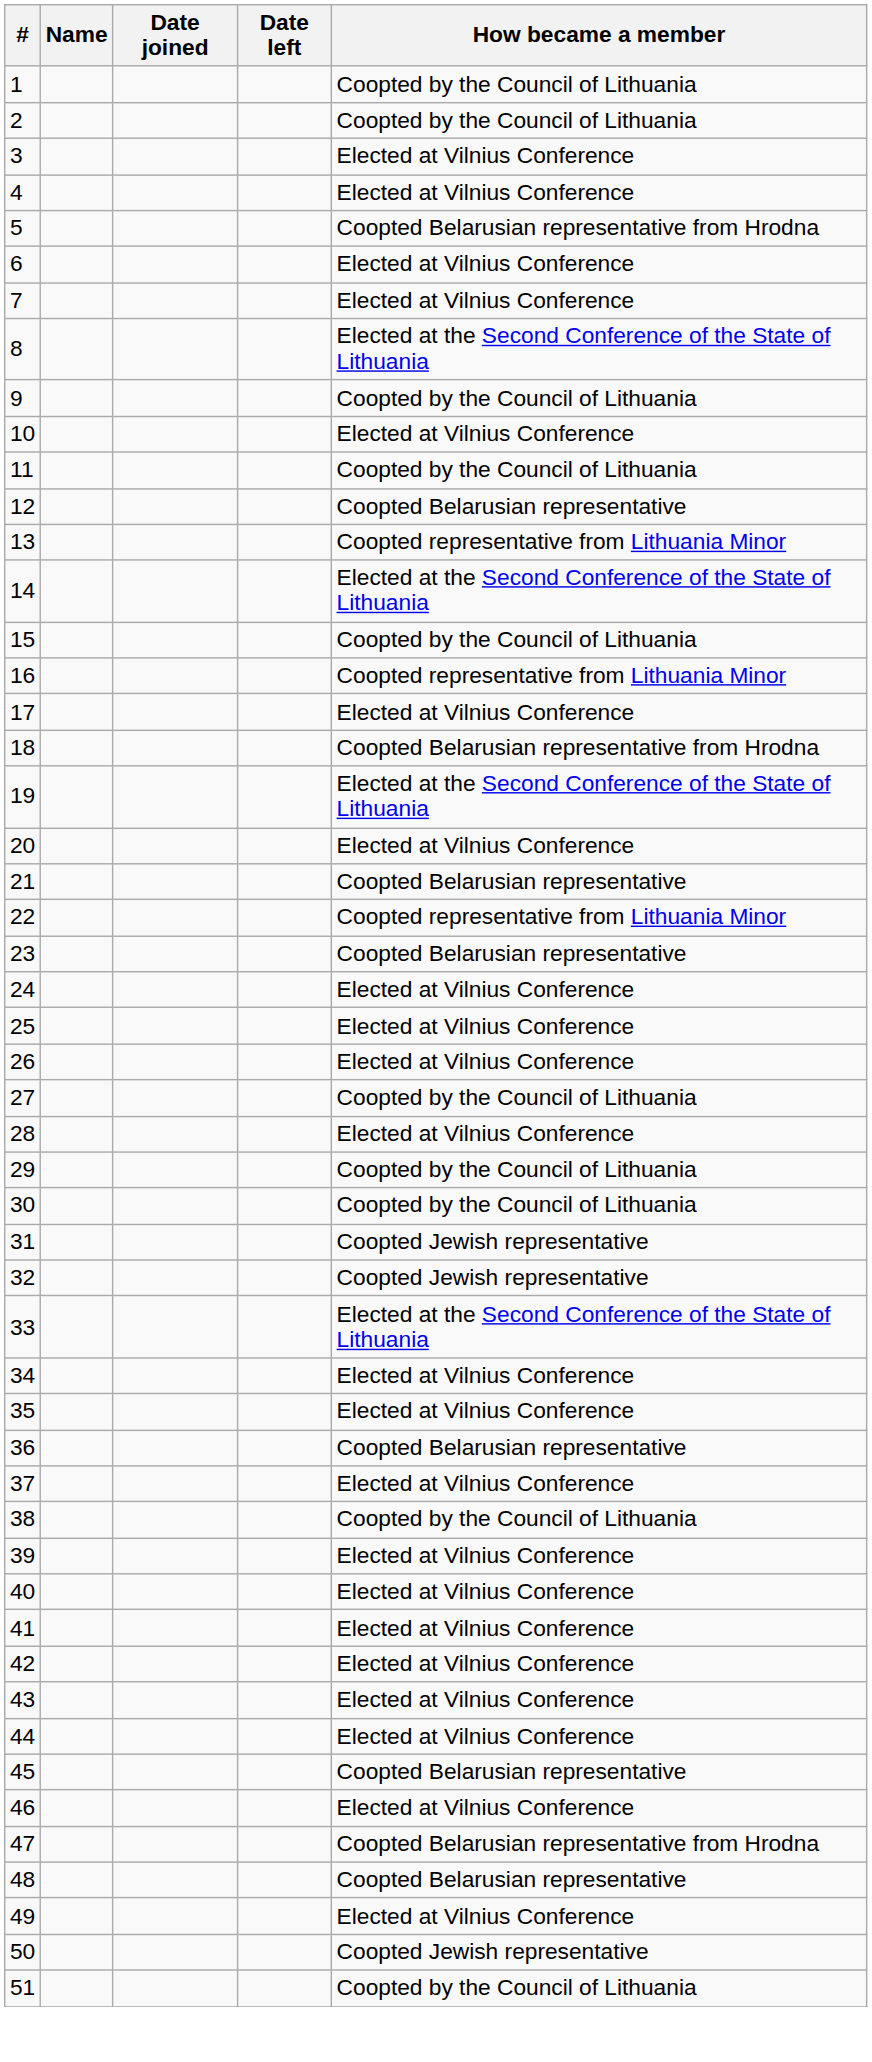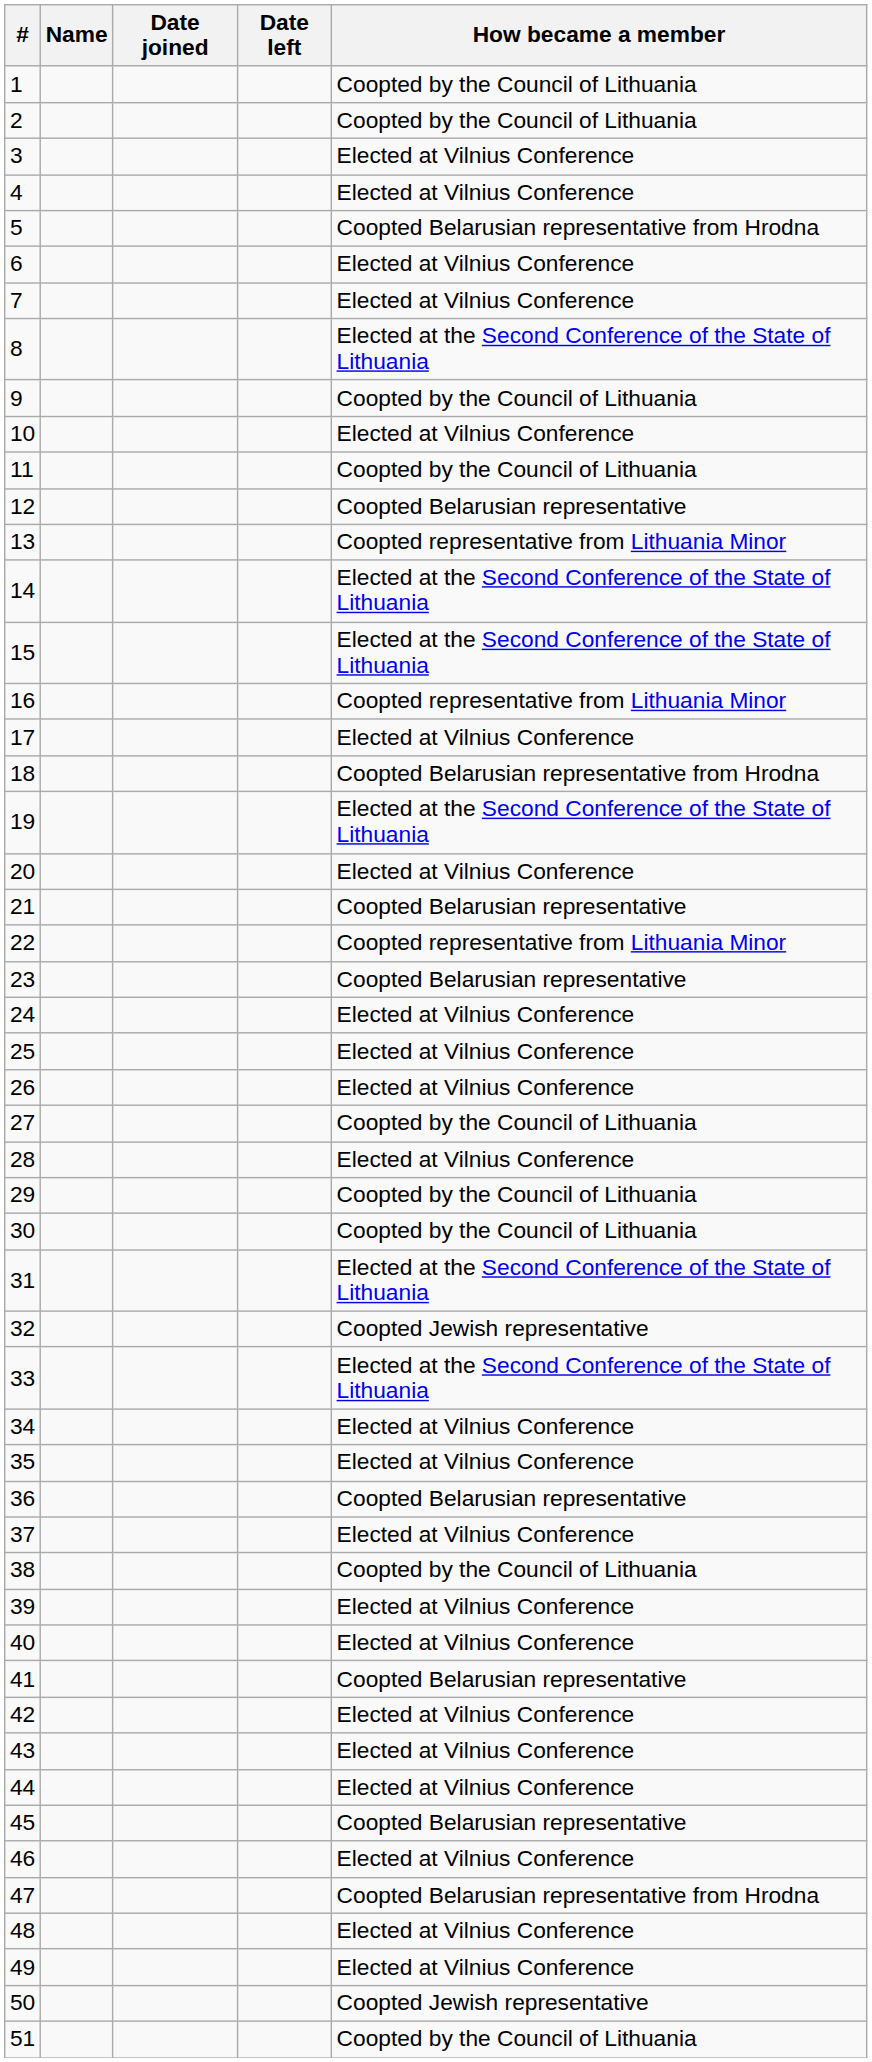15 | How became a member: Coopted by the Council of Lithuania -> Elected at the Second Conference of the State of Lithuania
31 | How became a member: Coopted Jewish representative -> Elected at the Second Conference of the State of Lithuania
41 | How became a member: Elected at Vilnius Conference -> Coopted Belarusian representative
48 | How became a member: Coopted Belarusian representative -> Elected at Vilnius Conference
